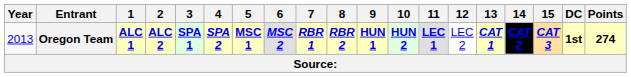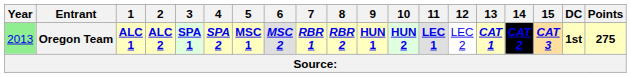Oregon Team | Year: no background -> lightgreen background
Oregon Team | Points: 274 -> 275
